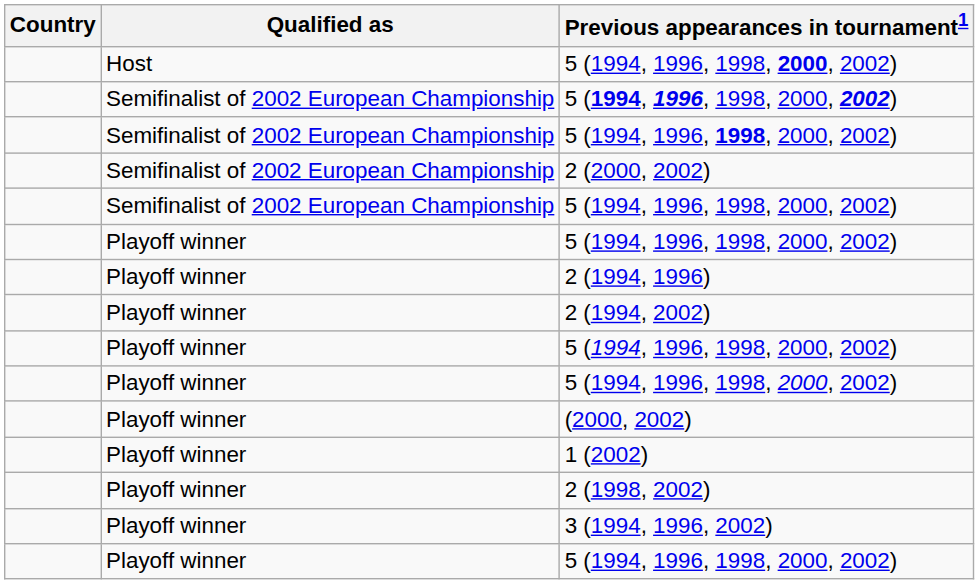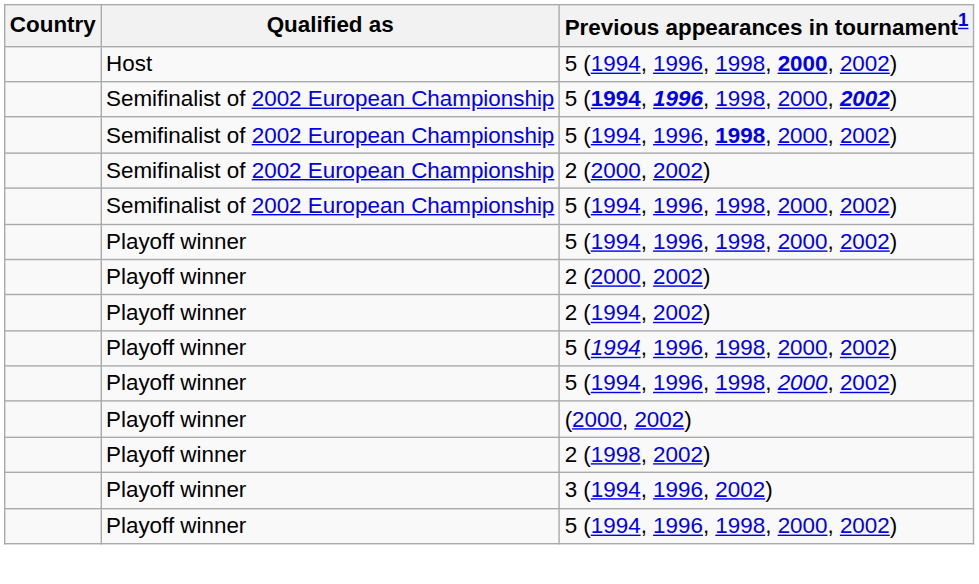+ row: Playoff winner | 2 (2000, 2002)
- row: Playoff winner | 2 (1994, 1996)
- row: Playoff winner | 1 (2002)
